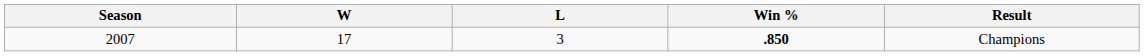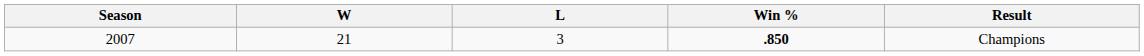2007 | W: 17 -> 21
